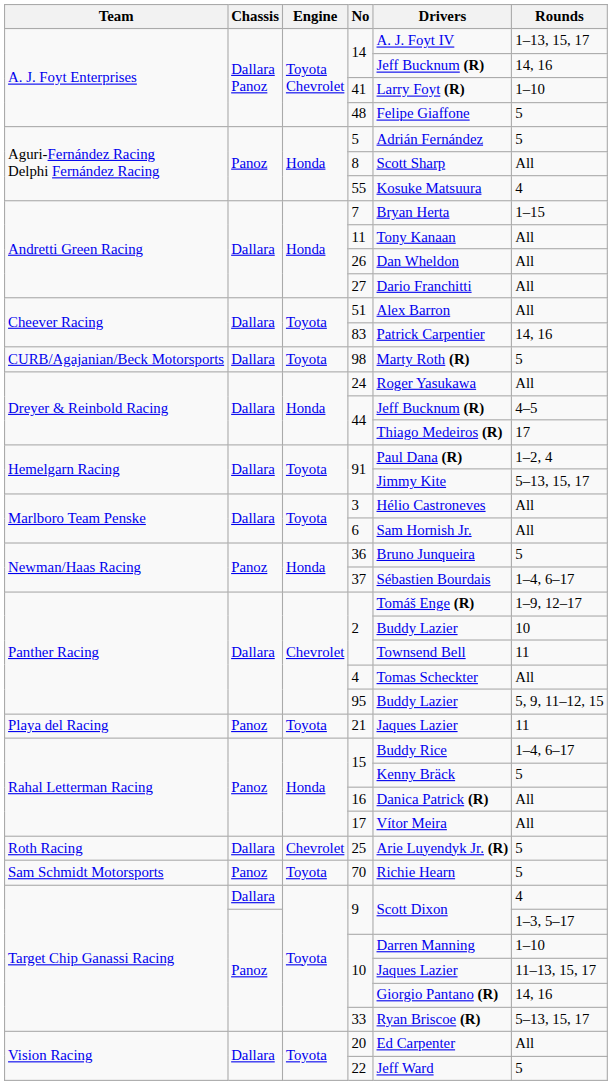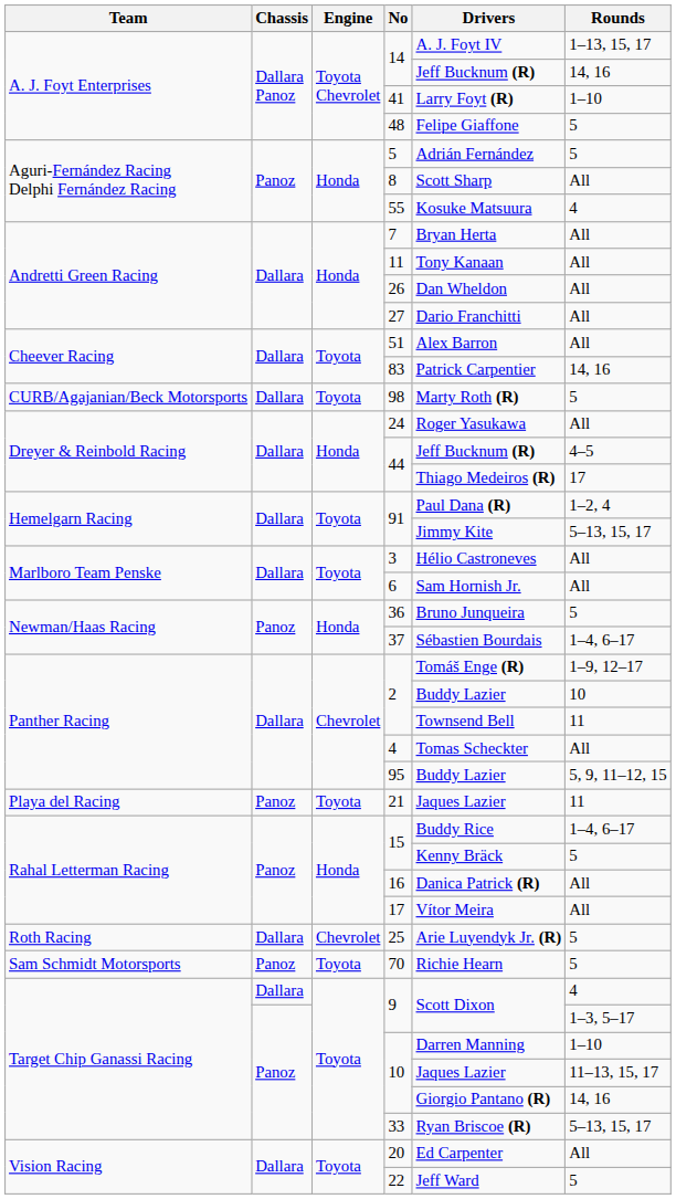7 | Rounds: 1–15 -> All
